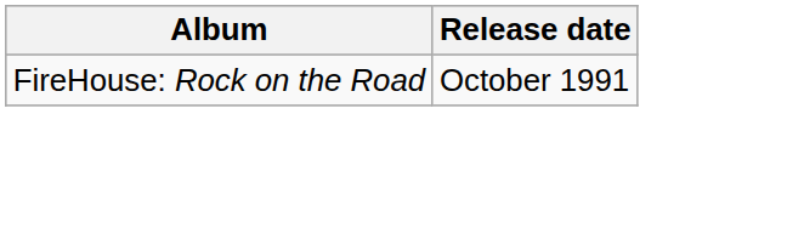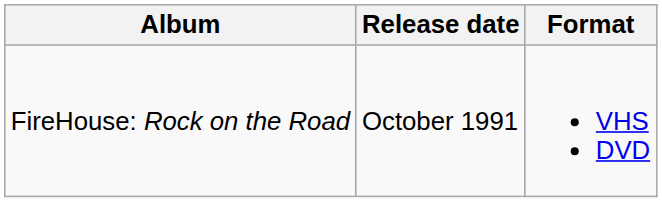+ column: Format | VHS DVD
